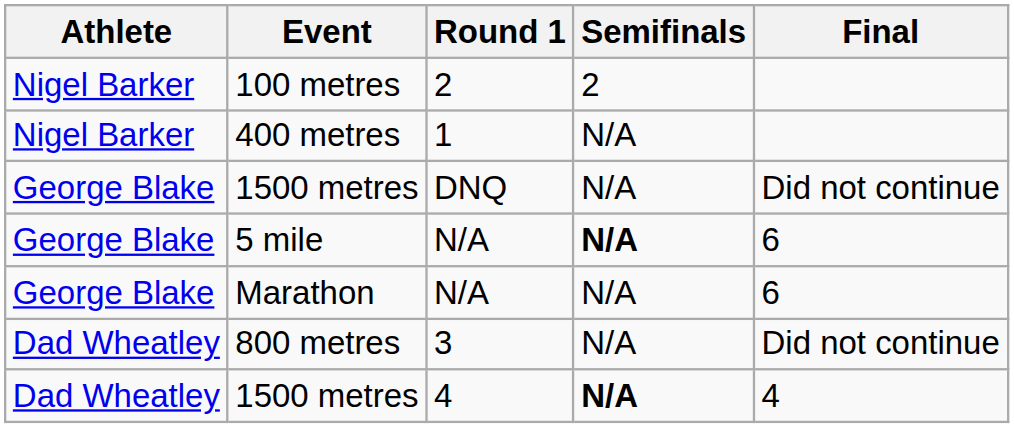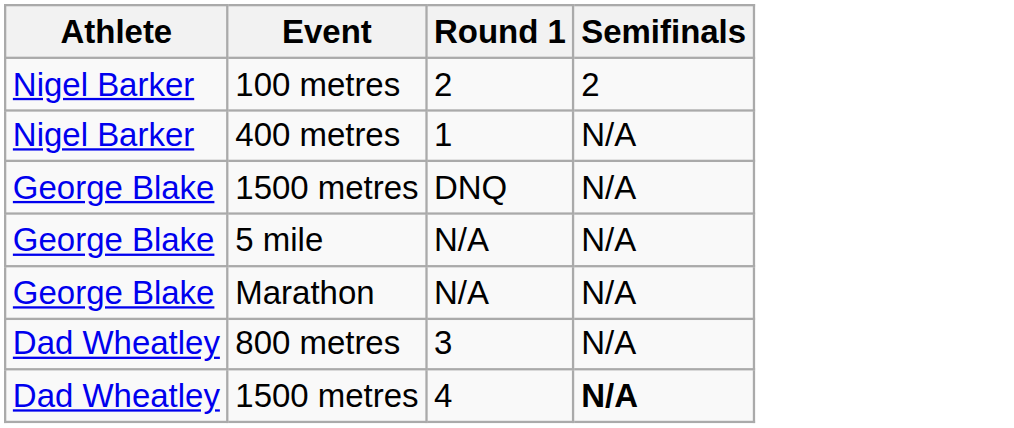- column: Final | Did not continue | 6 | 6 | Did not continue | 4
5 mile | Semifinals: bold -> normal
